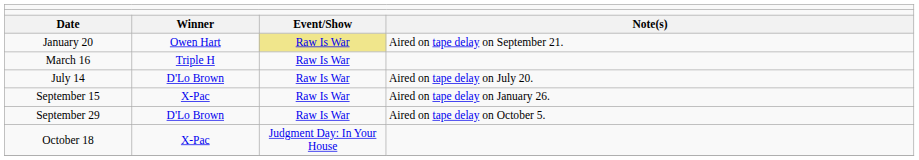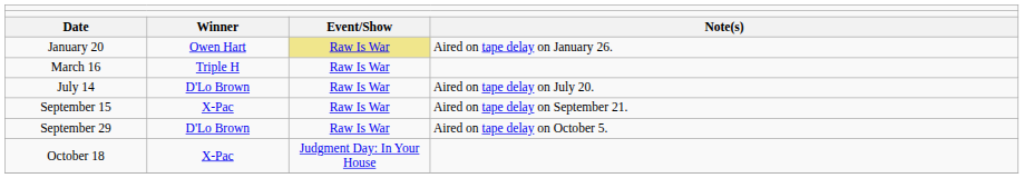January 20 | column 4: Aired on tape delay on September 21. -> Aired on tape delay on January 26.
September 15 | column 4: Aired on tape delay on January 26. -> Aired on tape delay on September 21.
